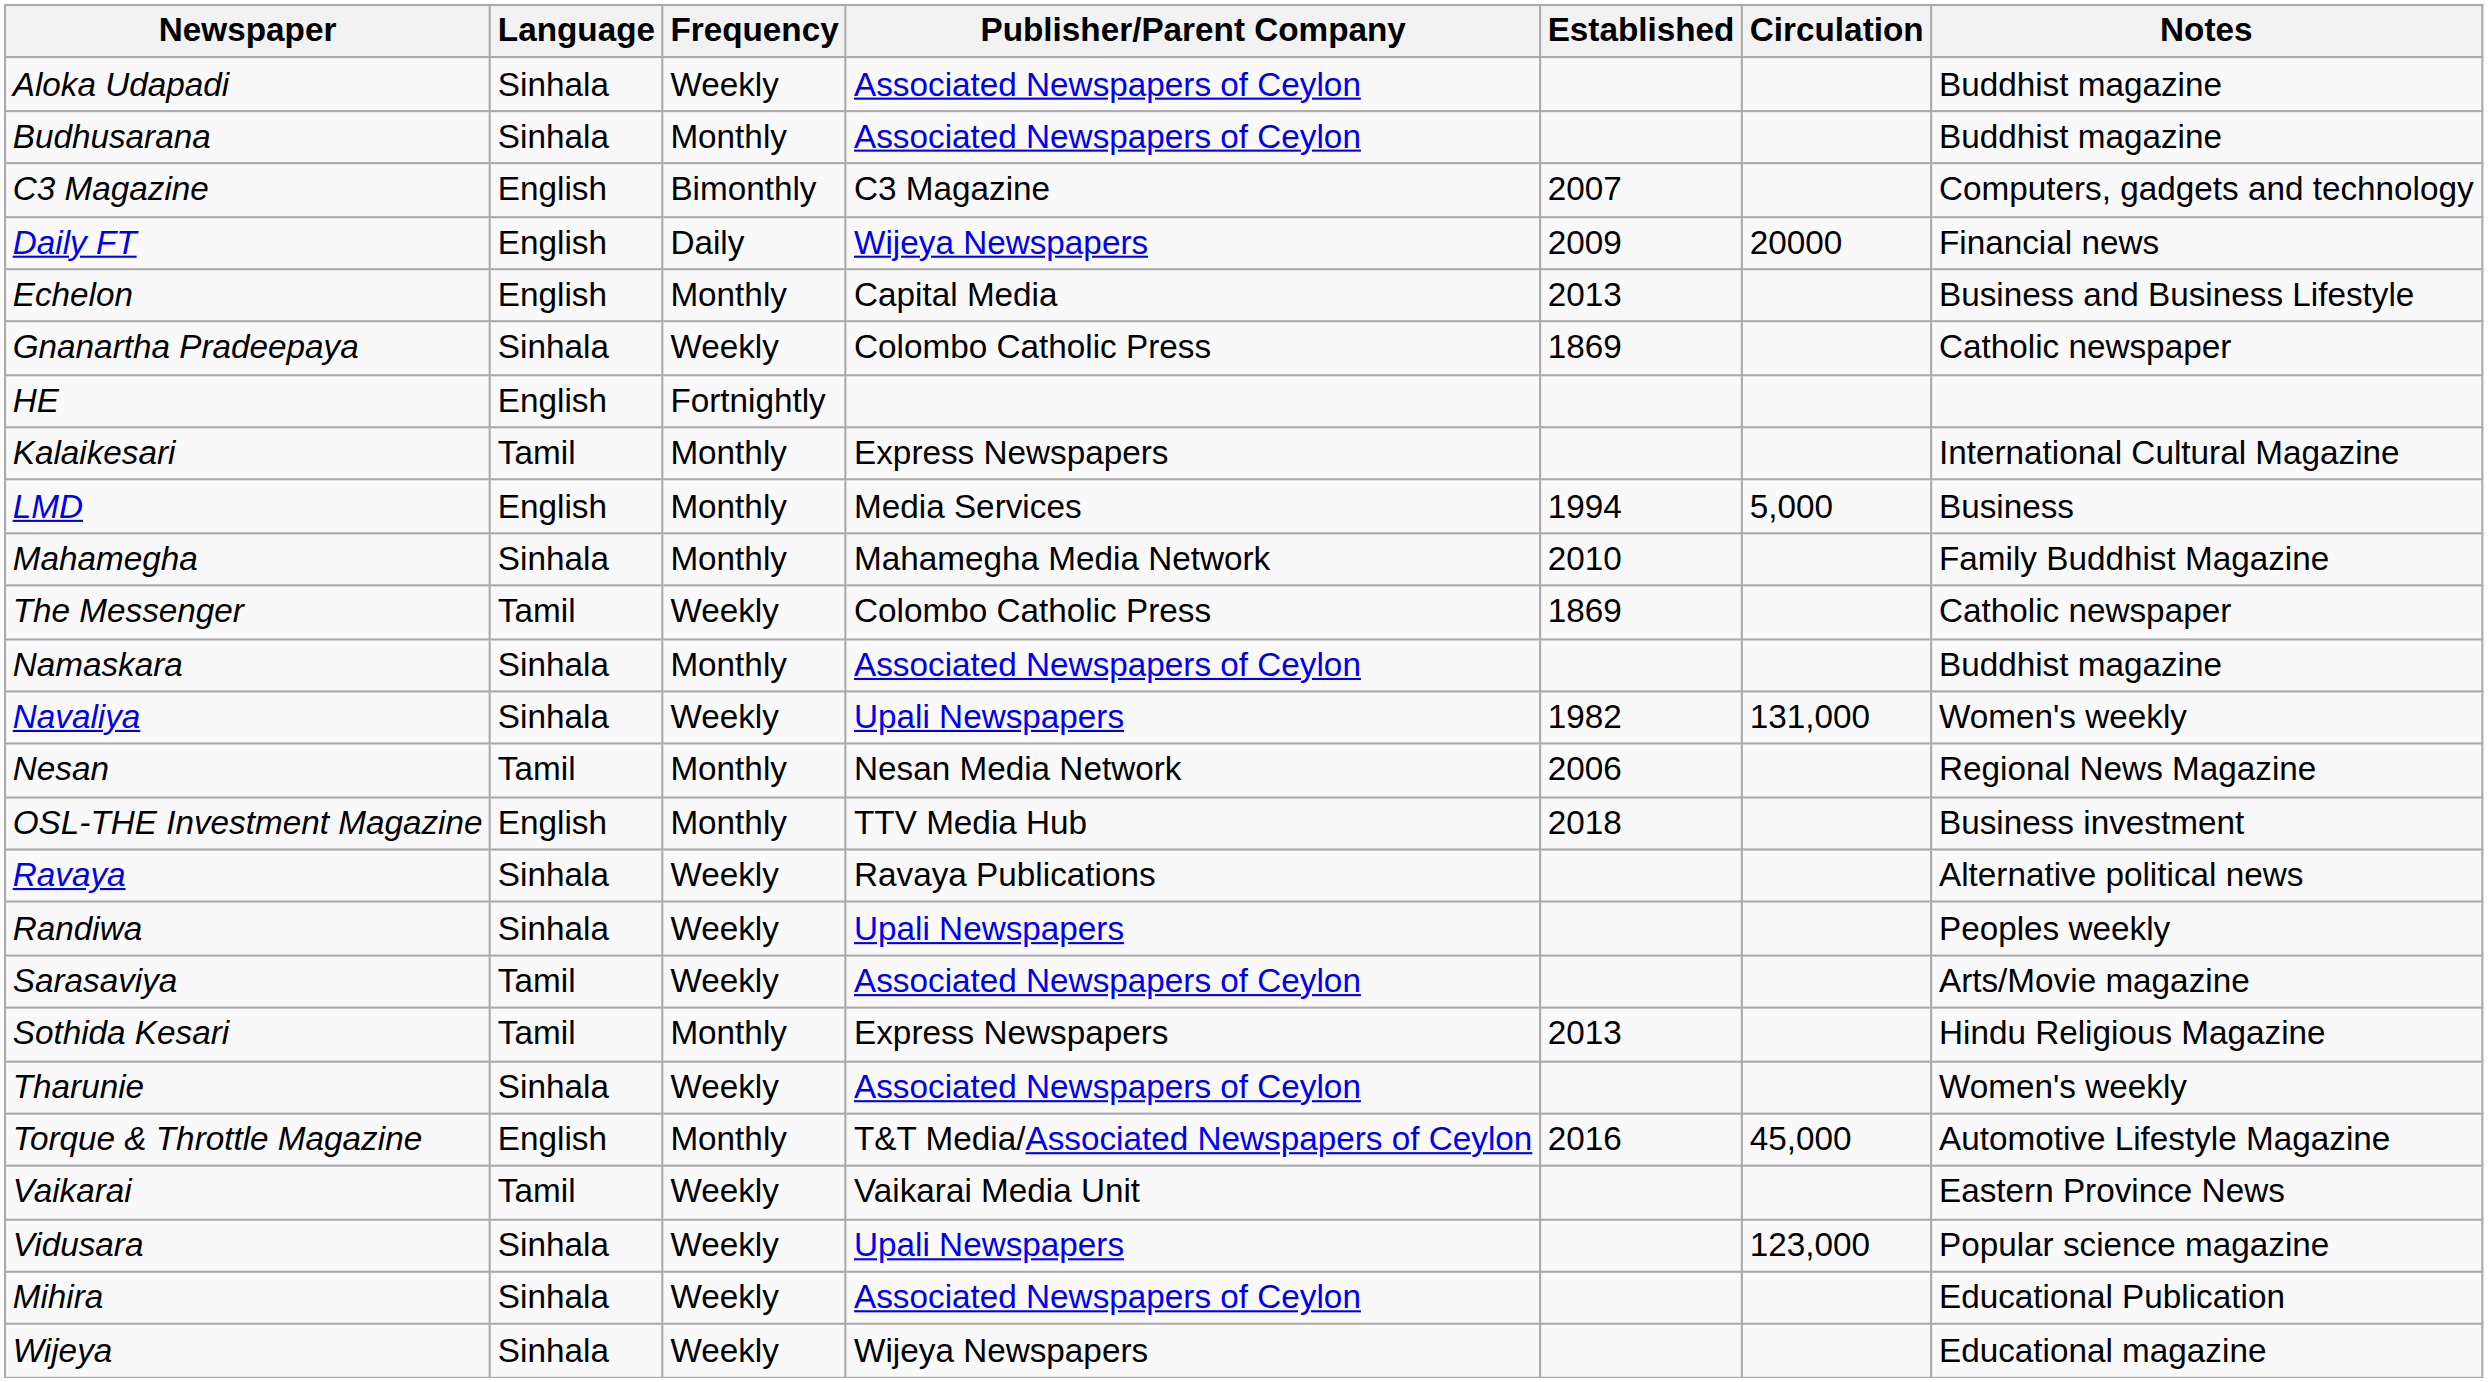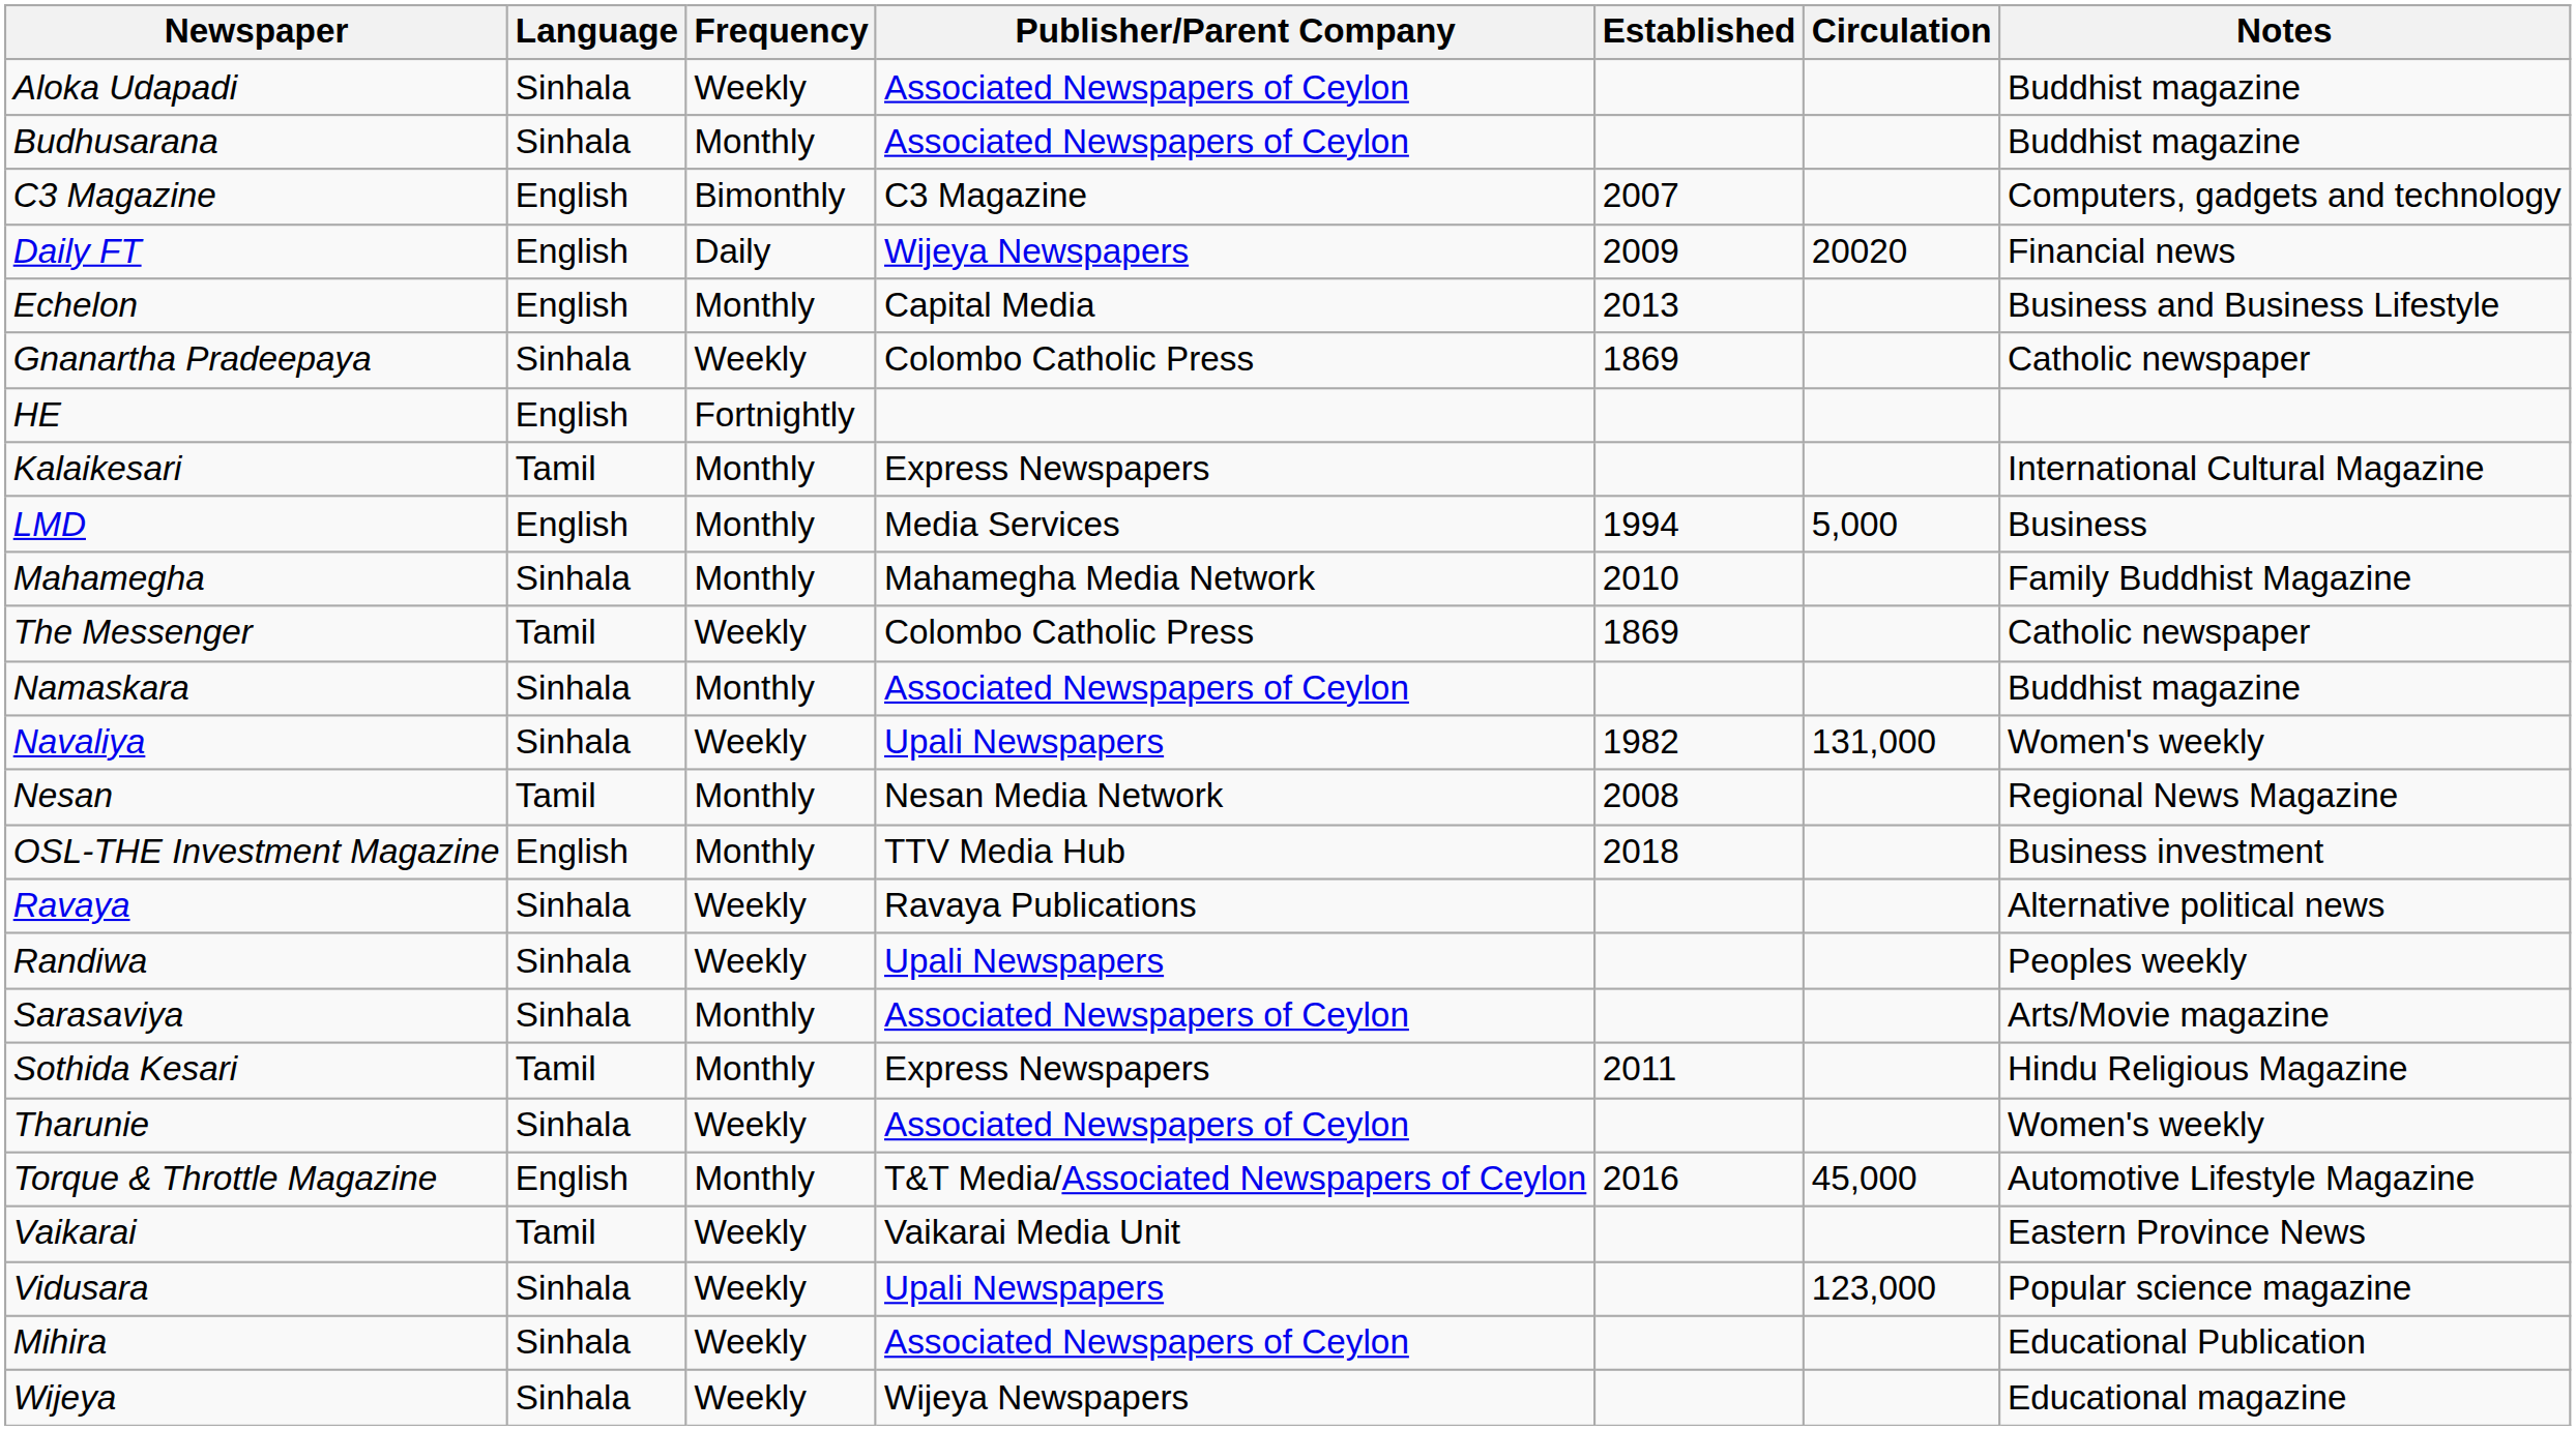Daily FT | Circulation: 20000 -> 20020
Nesan | Established: 2006 -> 2008
Sarasaviya | Language: Tamil -> Sinhala
Sarasaviya | Frequency: Weekly -> Monthly
Sothida Kesari | Established: 2013 -> 2011
